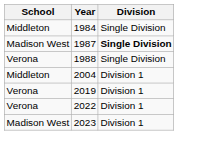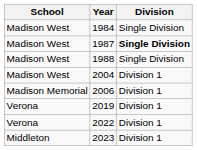1984 | School: Middleton -> Madison West
1988 | School: Verona -> Madison West
2004 | School: Middleton -> Madison West
+ row: Madison Memorial | 2006 | Division 1
2023 | School: Madison West -> Middleton
